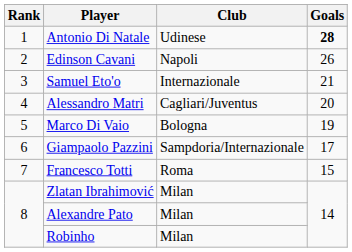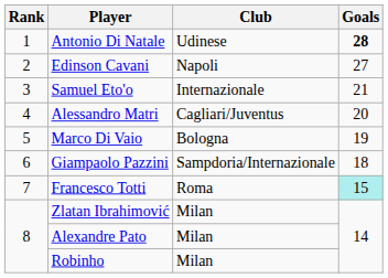Edinson Cavani | Goals: 26 -> 27
Giampaolo Pazzini | Goals: 17 -> 18
Francesco Totti | Goals: no background -> paleturquoise background
